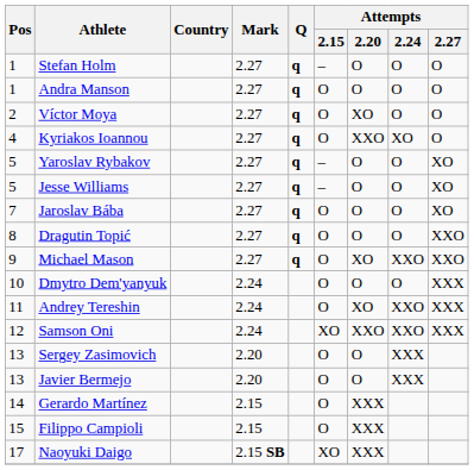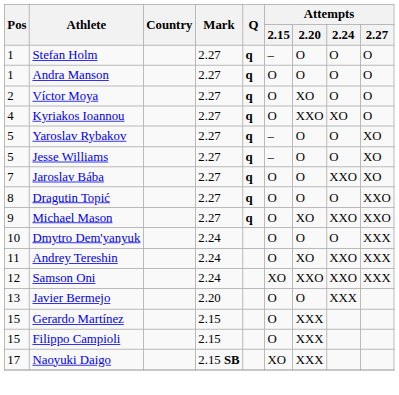Jaroslav Bába | Attempts / 2.24: O -> XXO
- row: 13 | Sergey Zasimovich | 2.20 | O | O | XXX
Gerardo Martínez | Pos: 14 -> 15
